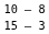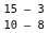rows swapped: 15 – 3 <-> 10 – 8
